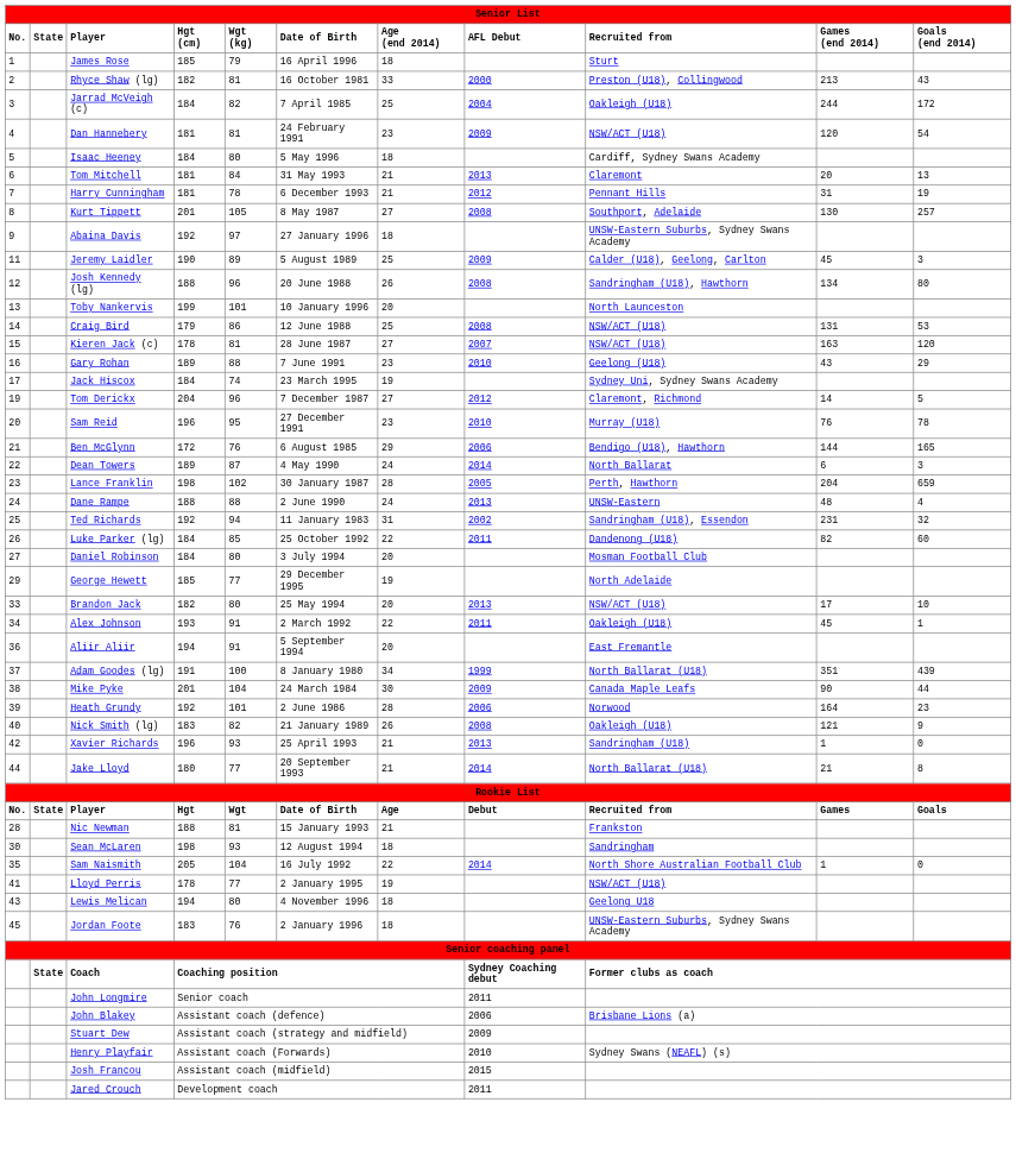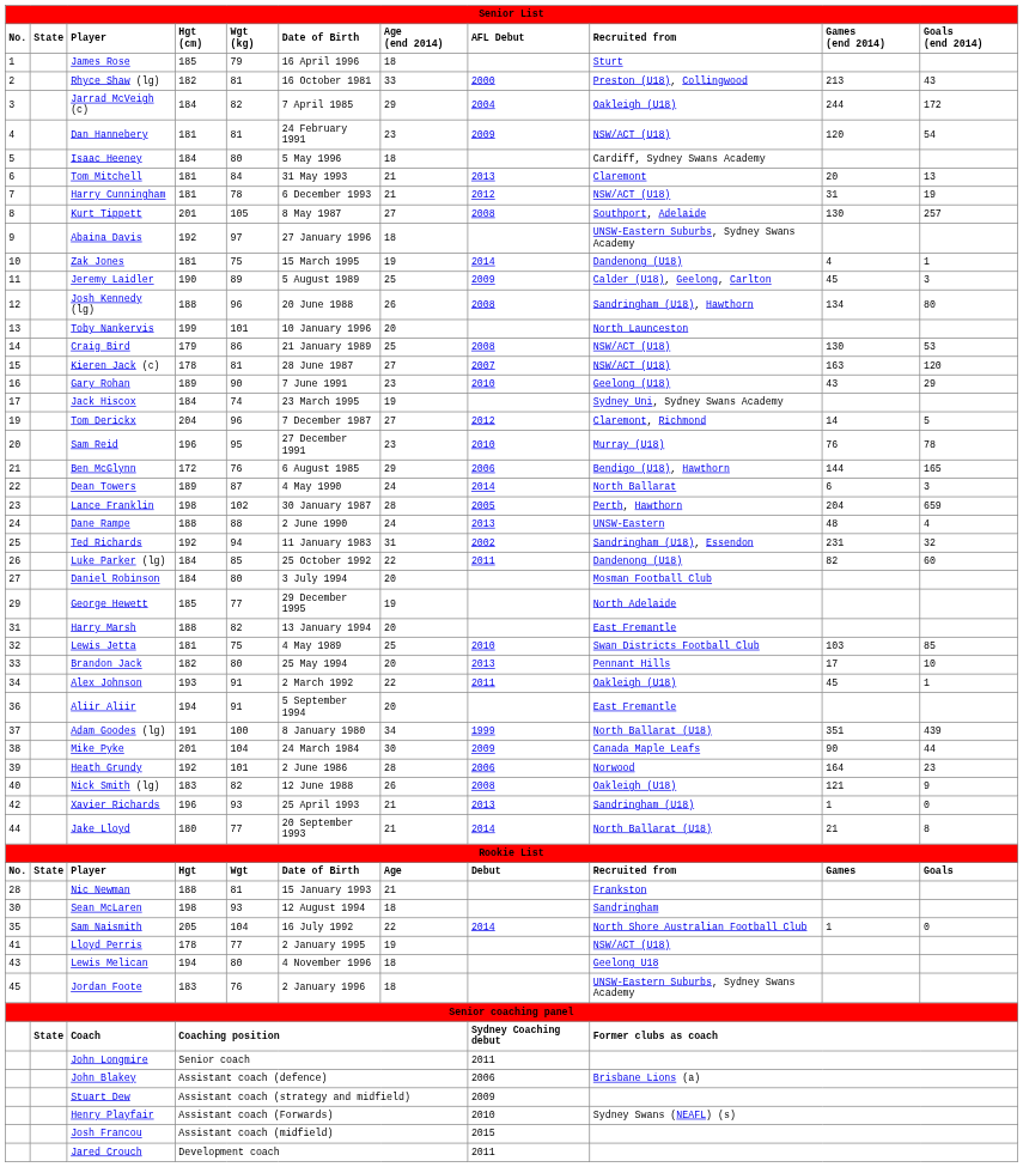Jarrad McVeigh (c) | Age (end 2014): 25 -> 29
Harry Cunningham | Recruited from: Pennant Hills -> NSW/ACT (U18)
+ row: 10 | Zak Jones | 181 | 75 | 15 March 1995 | 19 | 2014 | Dandenong (U18) | 4 | 1
Craig Bird | Date of Birth: 12 June 1988 -> 21 January 1989
Craig Bird | Games (end 2014): 131 -> 130
Gary Rohan | Wgt (kg): 88 -> 90
+ row: 31 | Harry Marsh | 188 | 82 | 13 January 1994 | 20 | East Fremantle
+ row: 32 | Lewis Jetta | 181 | 75 | 4 May 1989 | 25 | 2010 | Swan Districts Football Club | 103 | 85
Brandon Jack | Recruited from: NSW/ACT (U18) -> Pennant Hills
Nick Smith (lg) | Date of Birth: 21 January 1989 -> 12 June 1988
